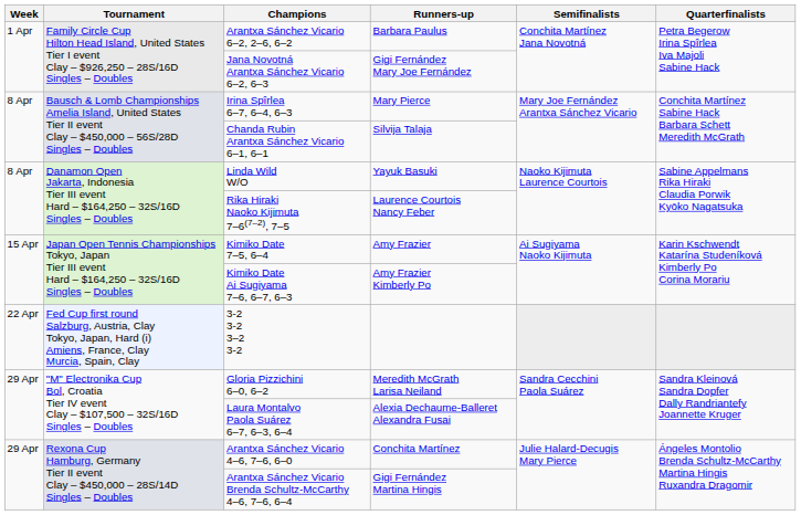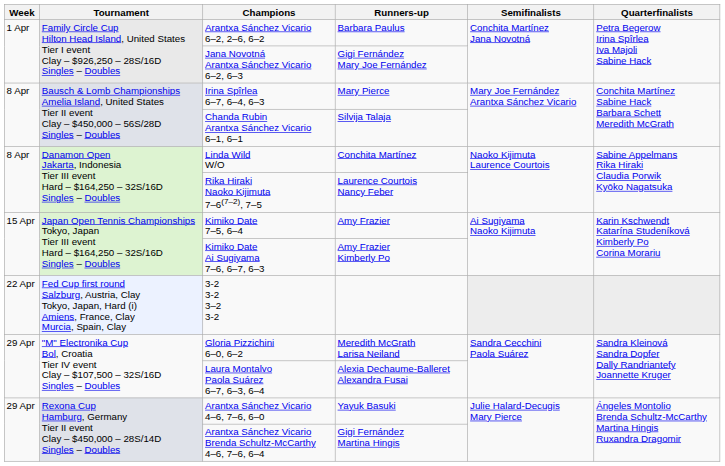Linda Wild W/O | Runners-up: Yayuk Basuki -> Conchita Martínez
Arantxa Sánchez Vicario 4–6, 7–6, 6–0 | Runners-up: Conchita Martínez -> Yayuk Basuki
